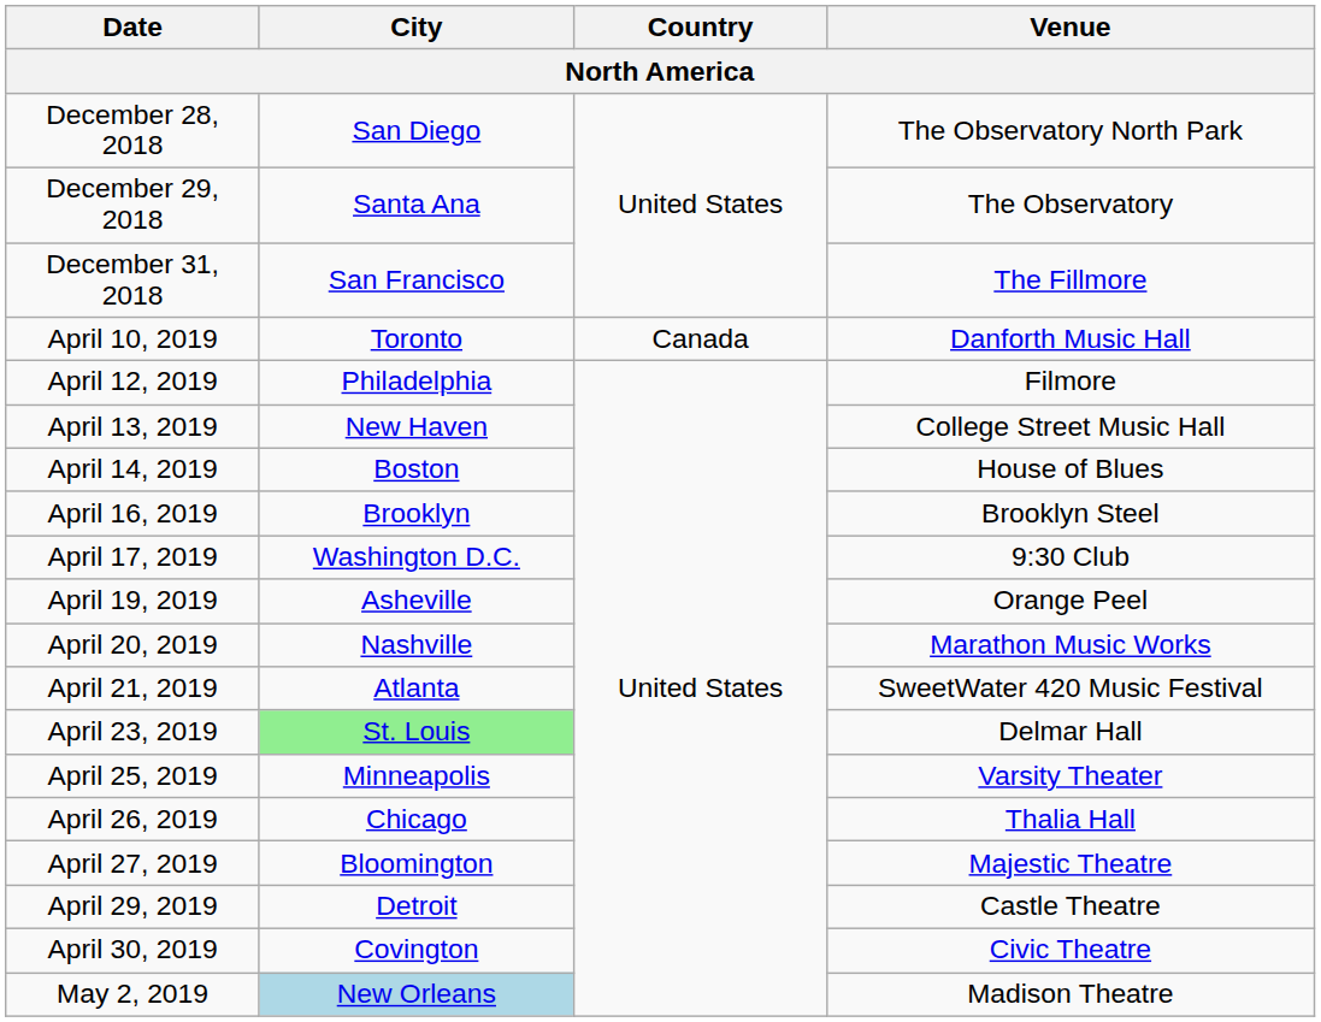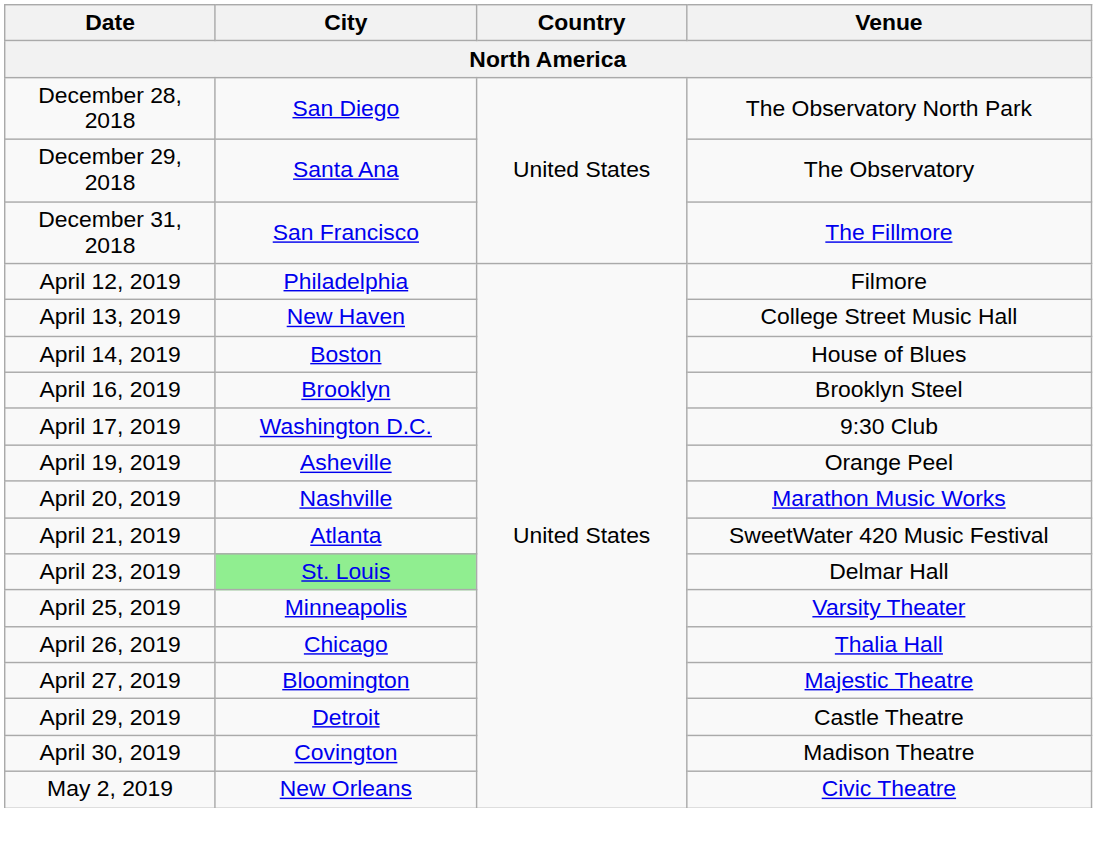- row: April 10, 2019 | Toronto | Canada | Danforth Music Hall
April 30, 2019 | Venue: Civic Theatre -> Madison Theatre
May 2, 2019 | City: lightblue background -> no background
May 2, 2019 | Venue: Madison Theatre -> Civic Theatre
